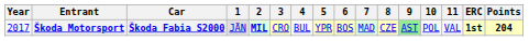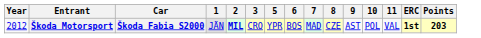- column: 4 | BUL
Škoda Motorsport | Year: 2017 -> 2012
Škoda Motorsport | 9: lightgreen background -> no background
Škoda Motorsport | Points: 204 -> 203
